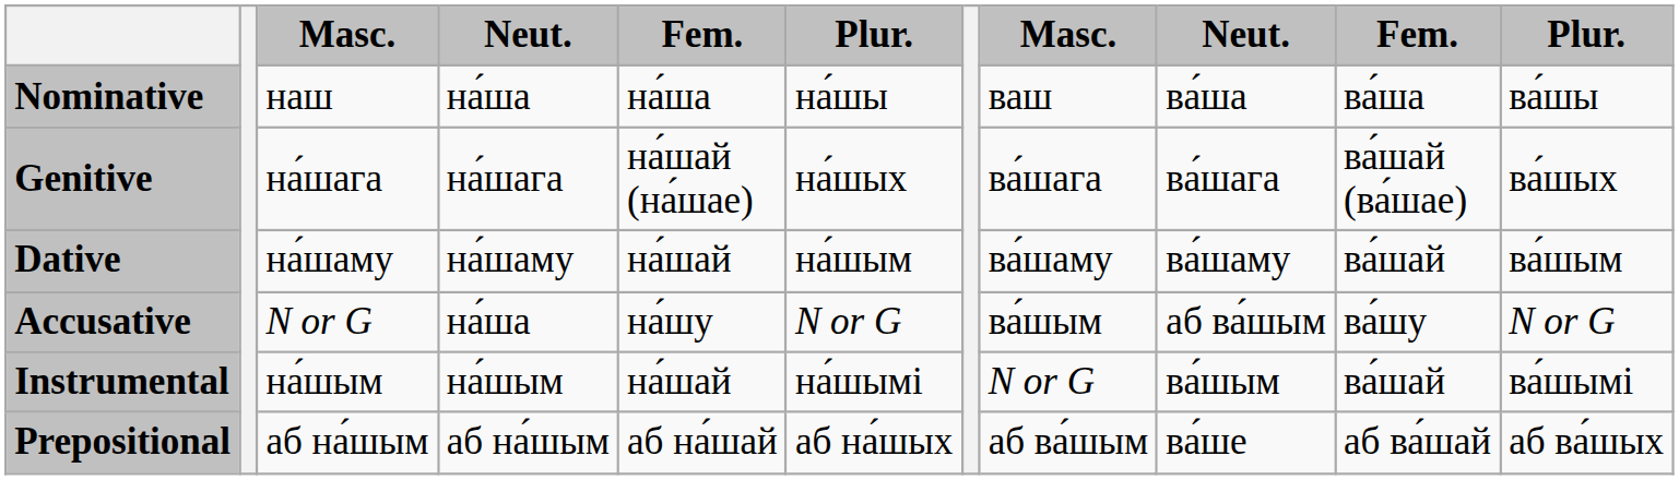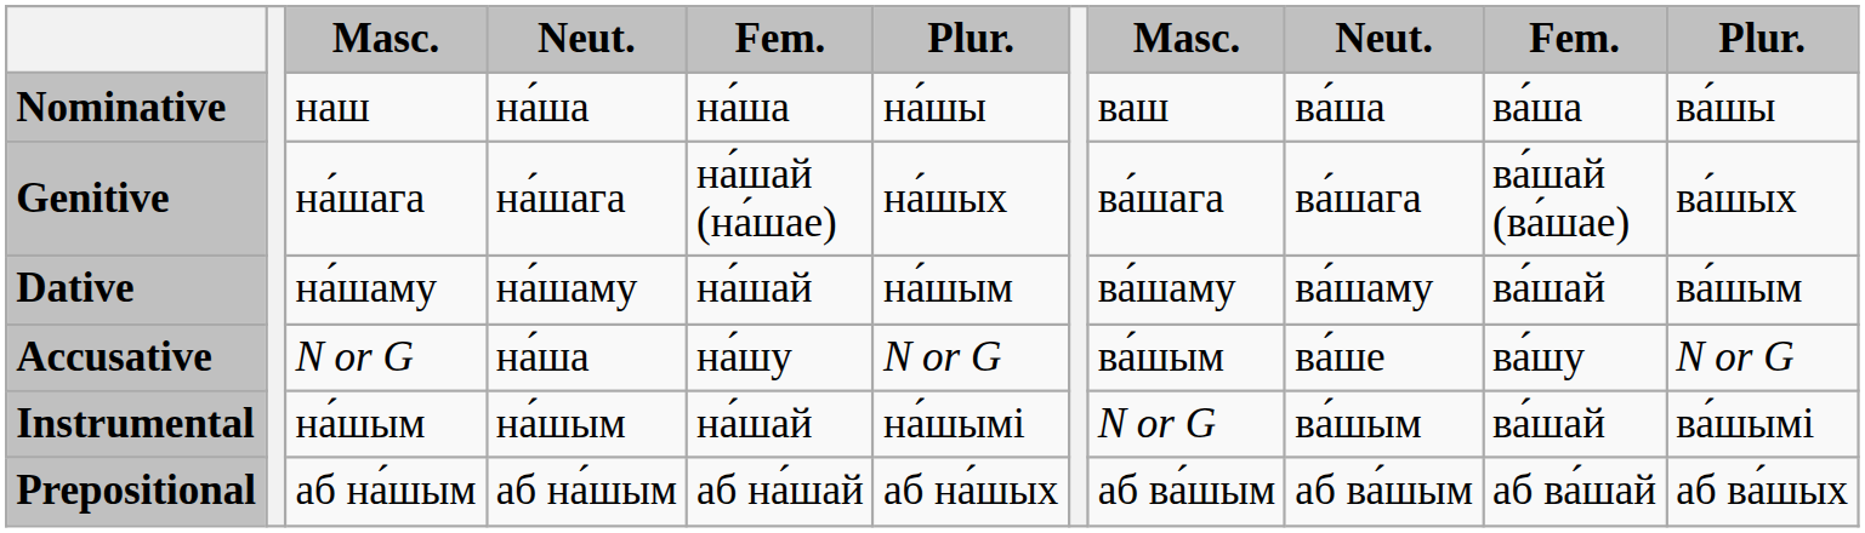Accusative | column 9: аб ва́шым -> ва́ше
Prepositional | column 9: ва́ше -> аб ва́шым
